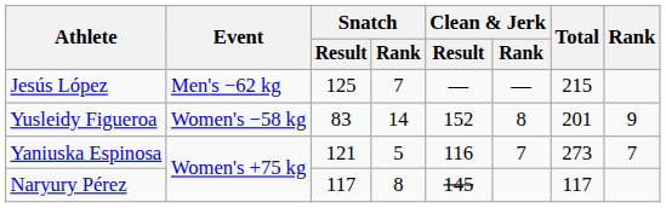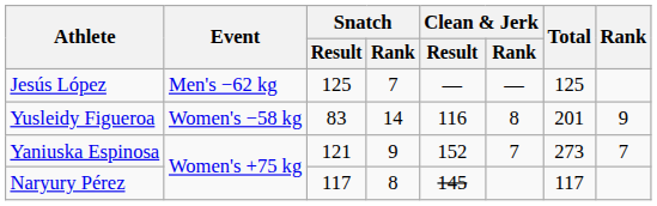Jesús López | Total: 215 -> 125
Yusleidy Figueroa | Clean & Jerk / Result: 152 -> 116
Yaniuska Espinosa | Snatch / Rank: 5 -> 9
Yaniuska Espinosa | Clean & Jerk / Result: 116 -> 152
